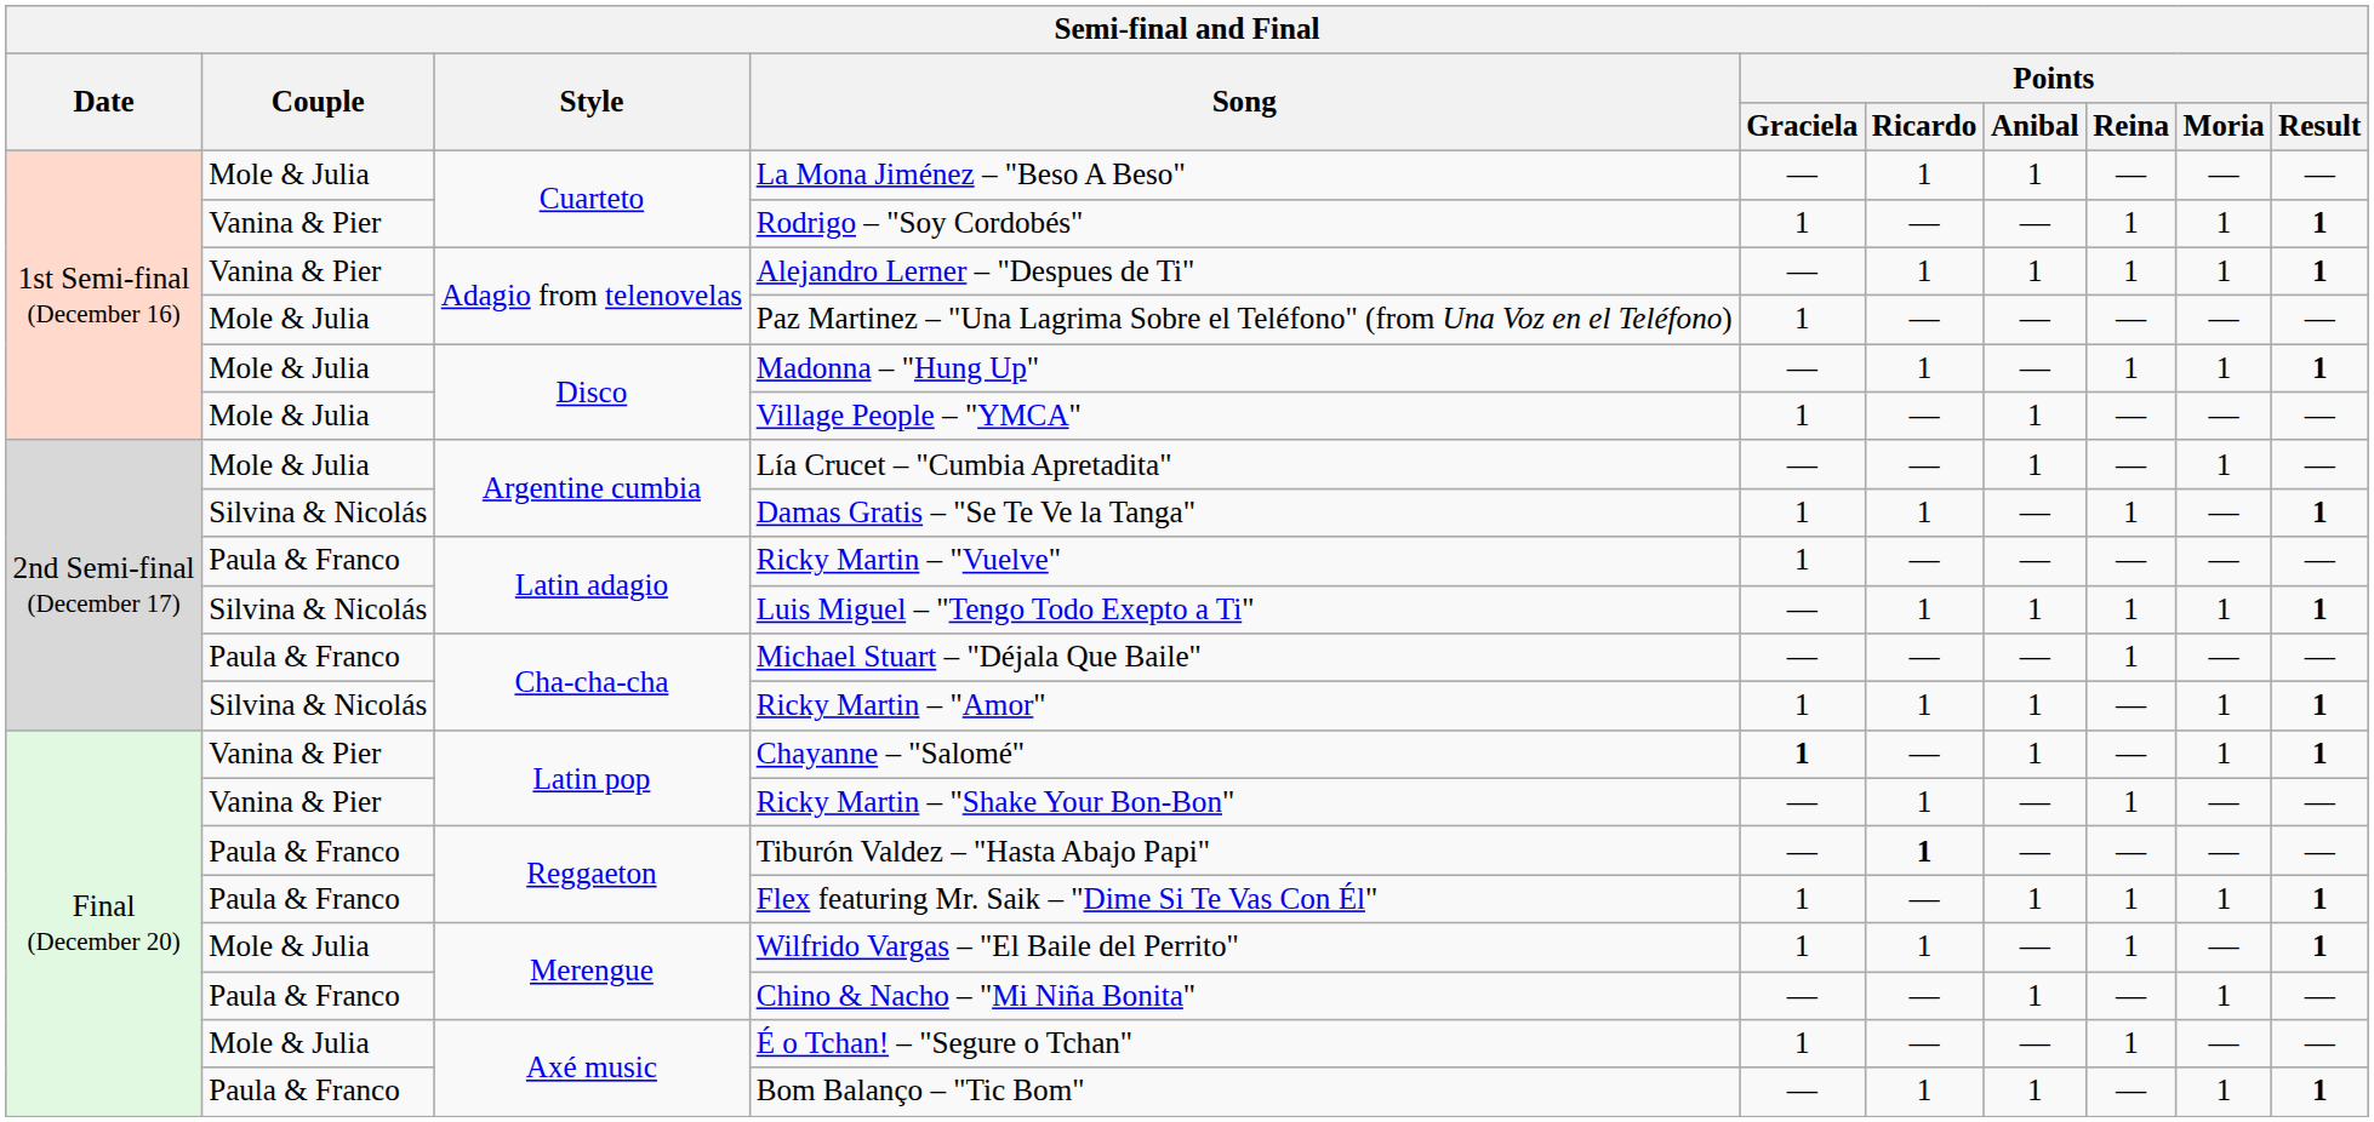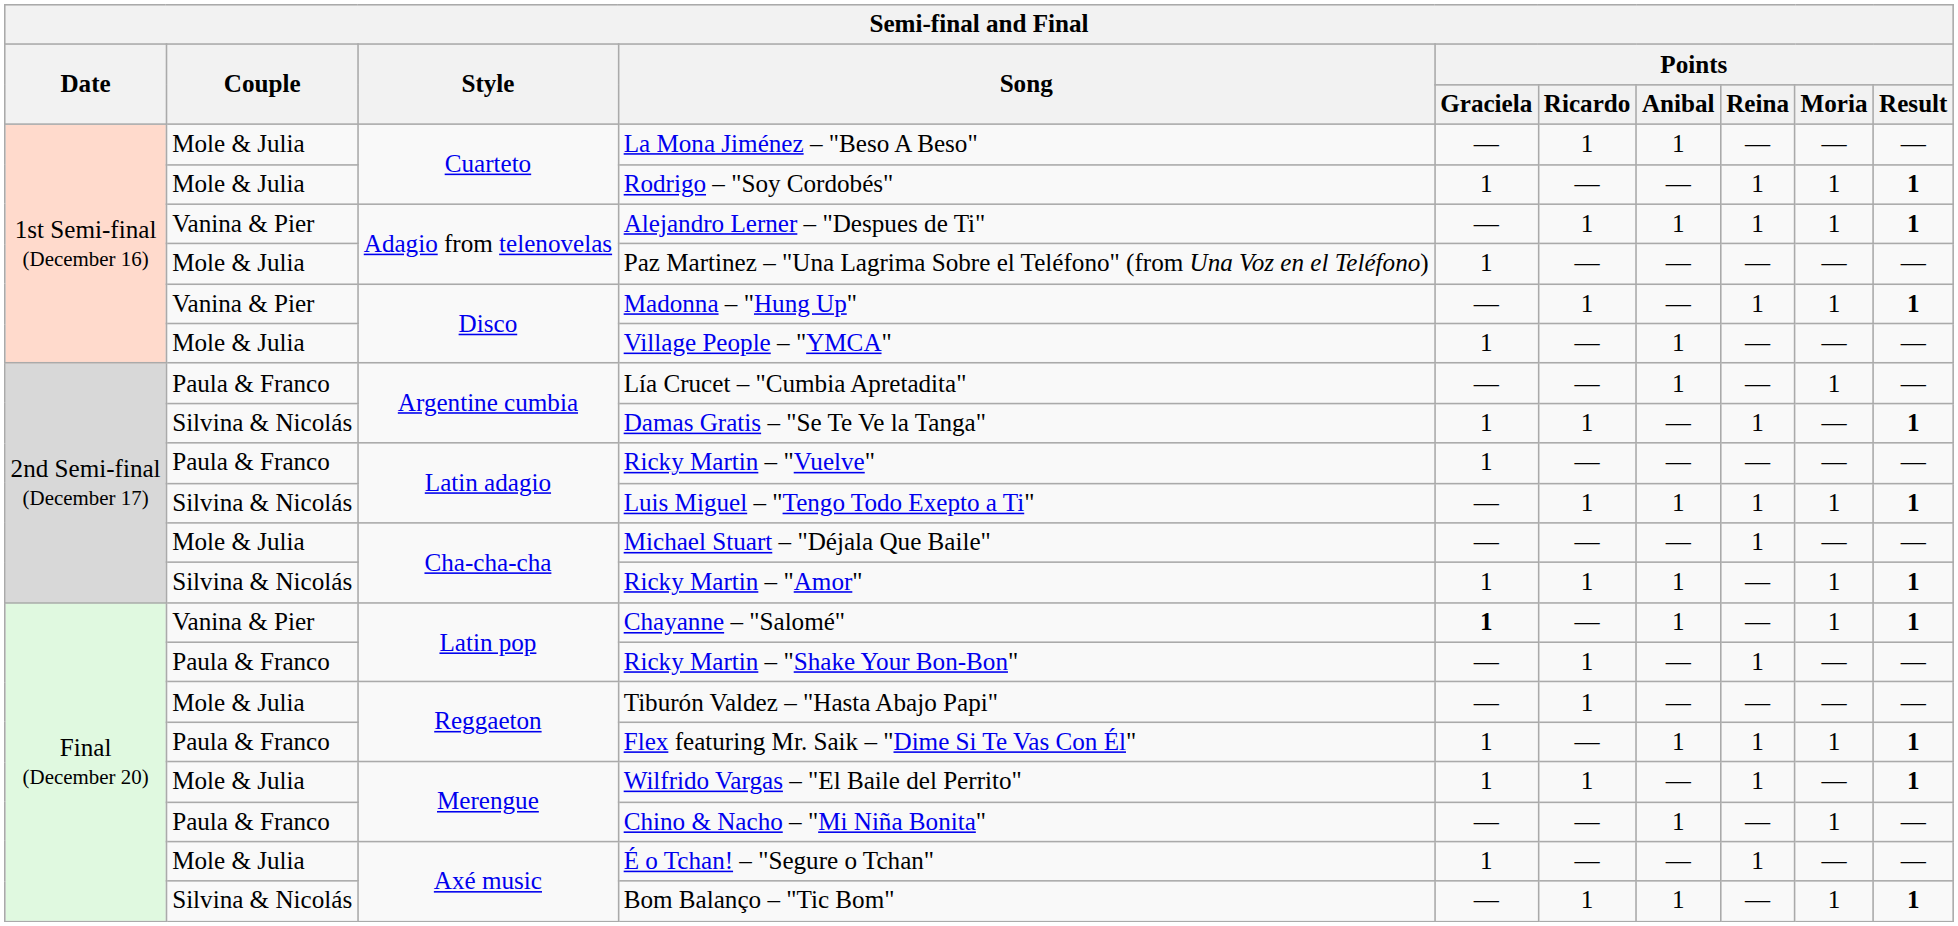Rodrigo – "Soy Cordobés" | Couple: Vanina & Pier -> Mole & Julia
Madonna – "Hung Up" | Couple: Mole & Julia -> Vanina & Pier
Lía Crucet – "Cumbia Apretadita" | Couple: Mole & Julia -> Paula & Franco
Michael Stuart – "Déjala Que Baile" | Couple: Paula & Franco -> Mole & Julia
Ricky Martin – "Shake Your Bon-Bon" | Couple: Vanina & Pier -> Paula & Franco
Tiburón Valdez – "Hasta Abajo Papi" | Couple: Paula & Franco -> Mole & Julia
Tiburón Valdez – "Hasta Abajo Papi" | Points / Ricardo: bold -> normal
Bom Balanço – "Tic Bom" | Couple: Paula & Franco -> Silvina & Nicolás
